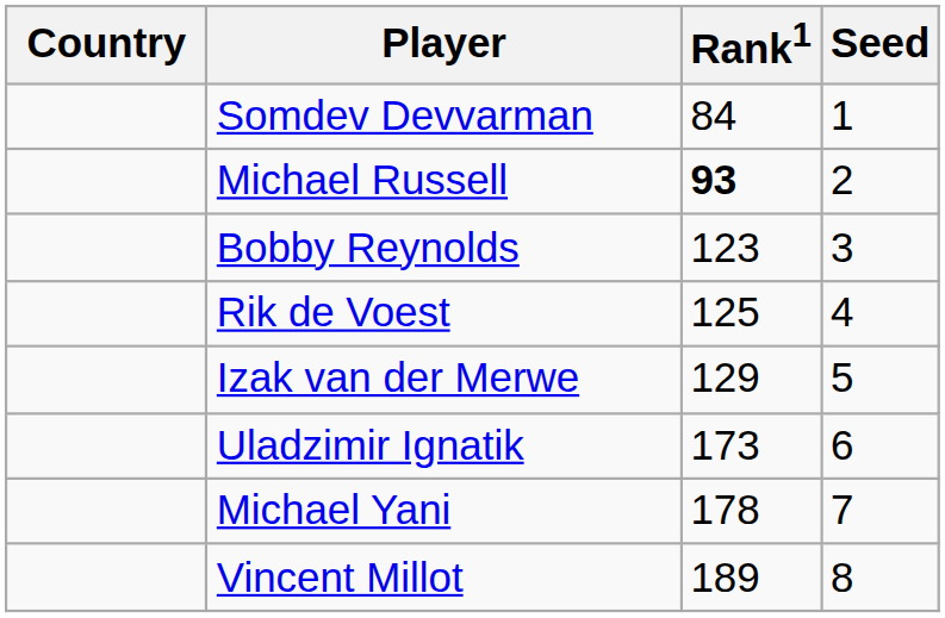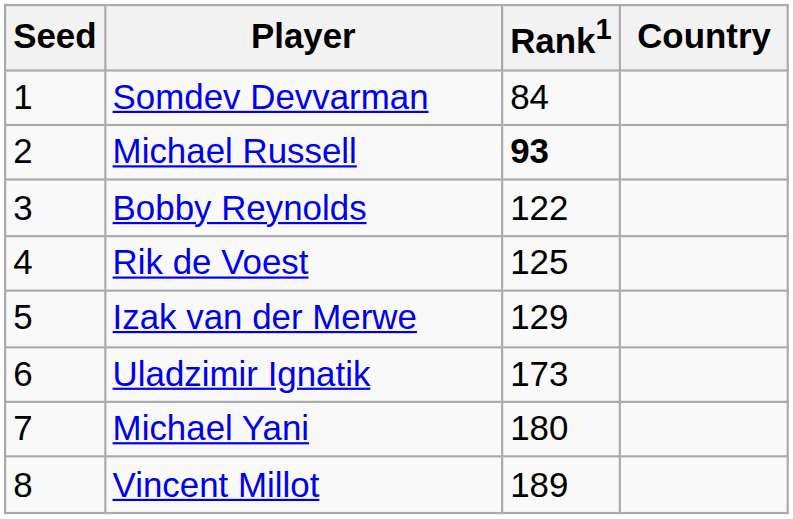columns swapped: Country <-> Seed
Bobby Reynolds | Rank1: 123 -> 122
Michael Yani | Rank1: 178 -> 180
